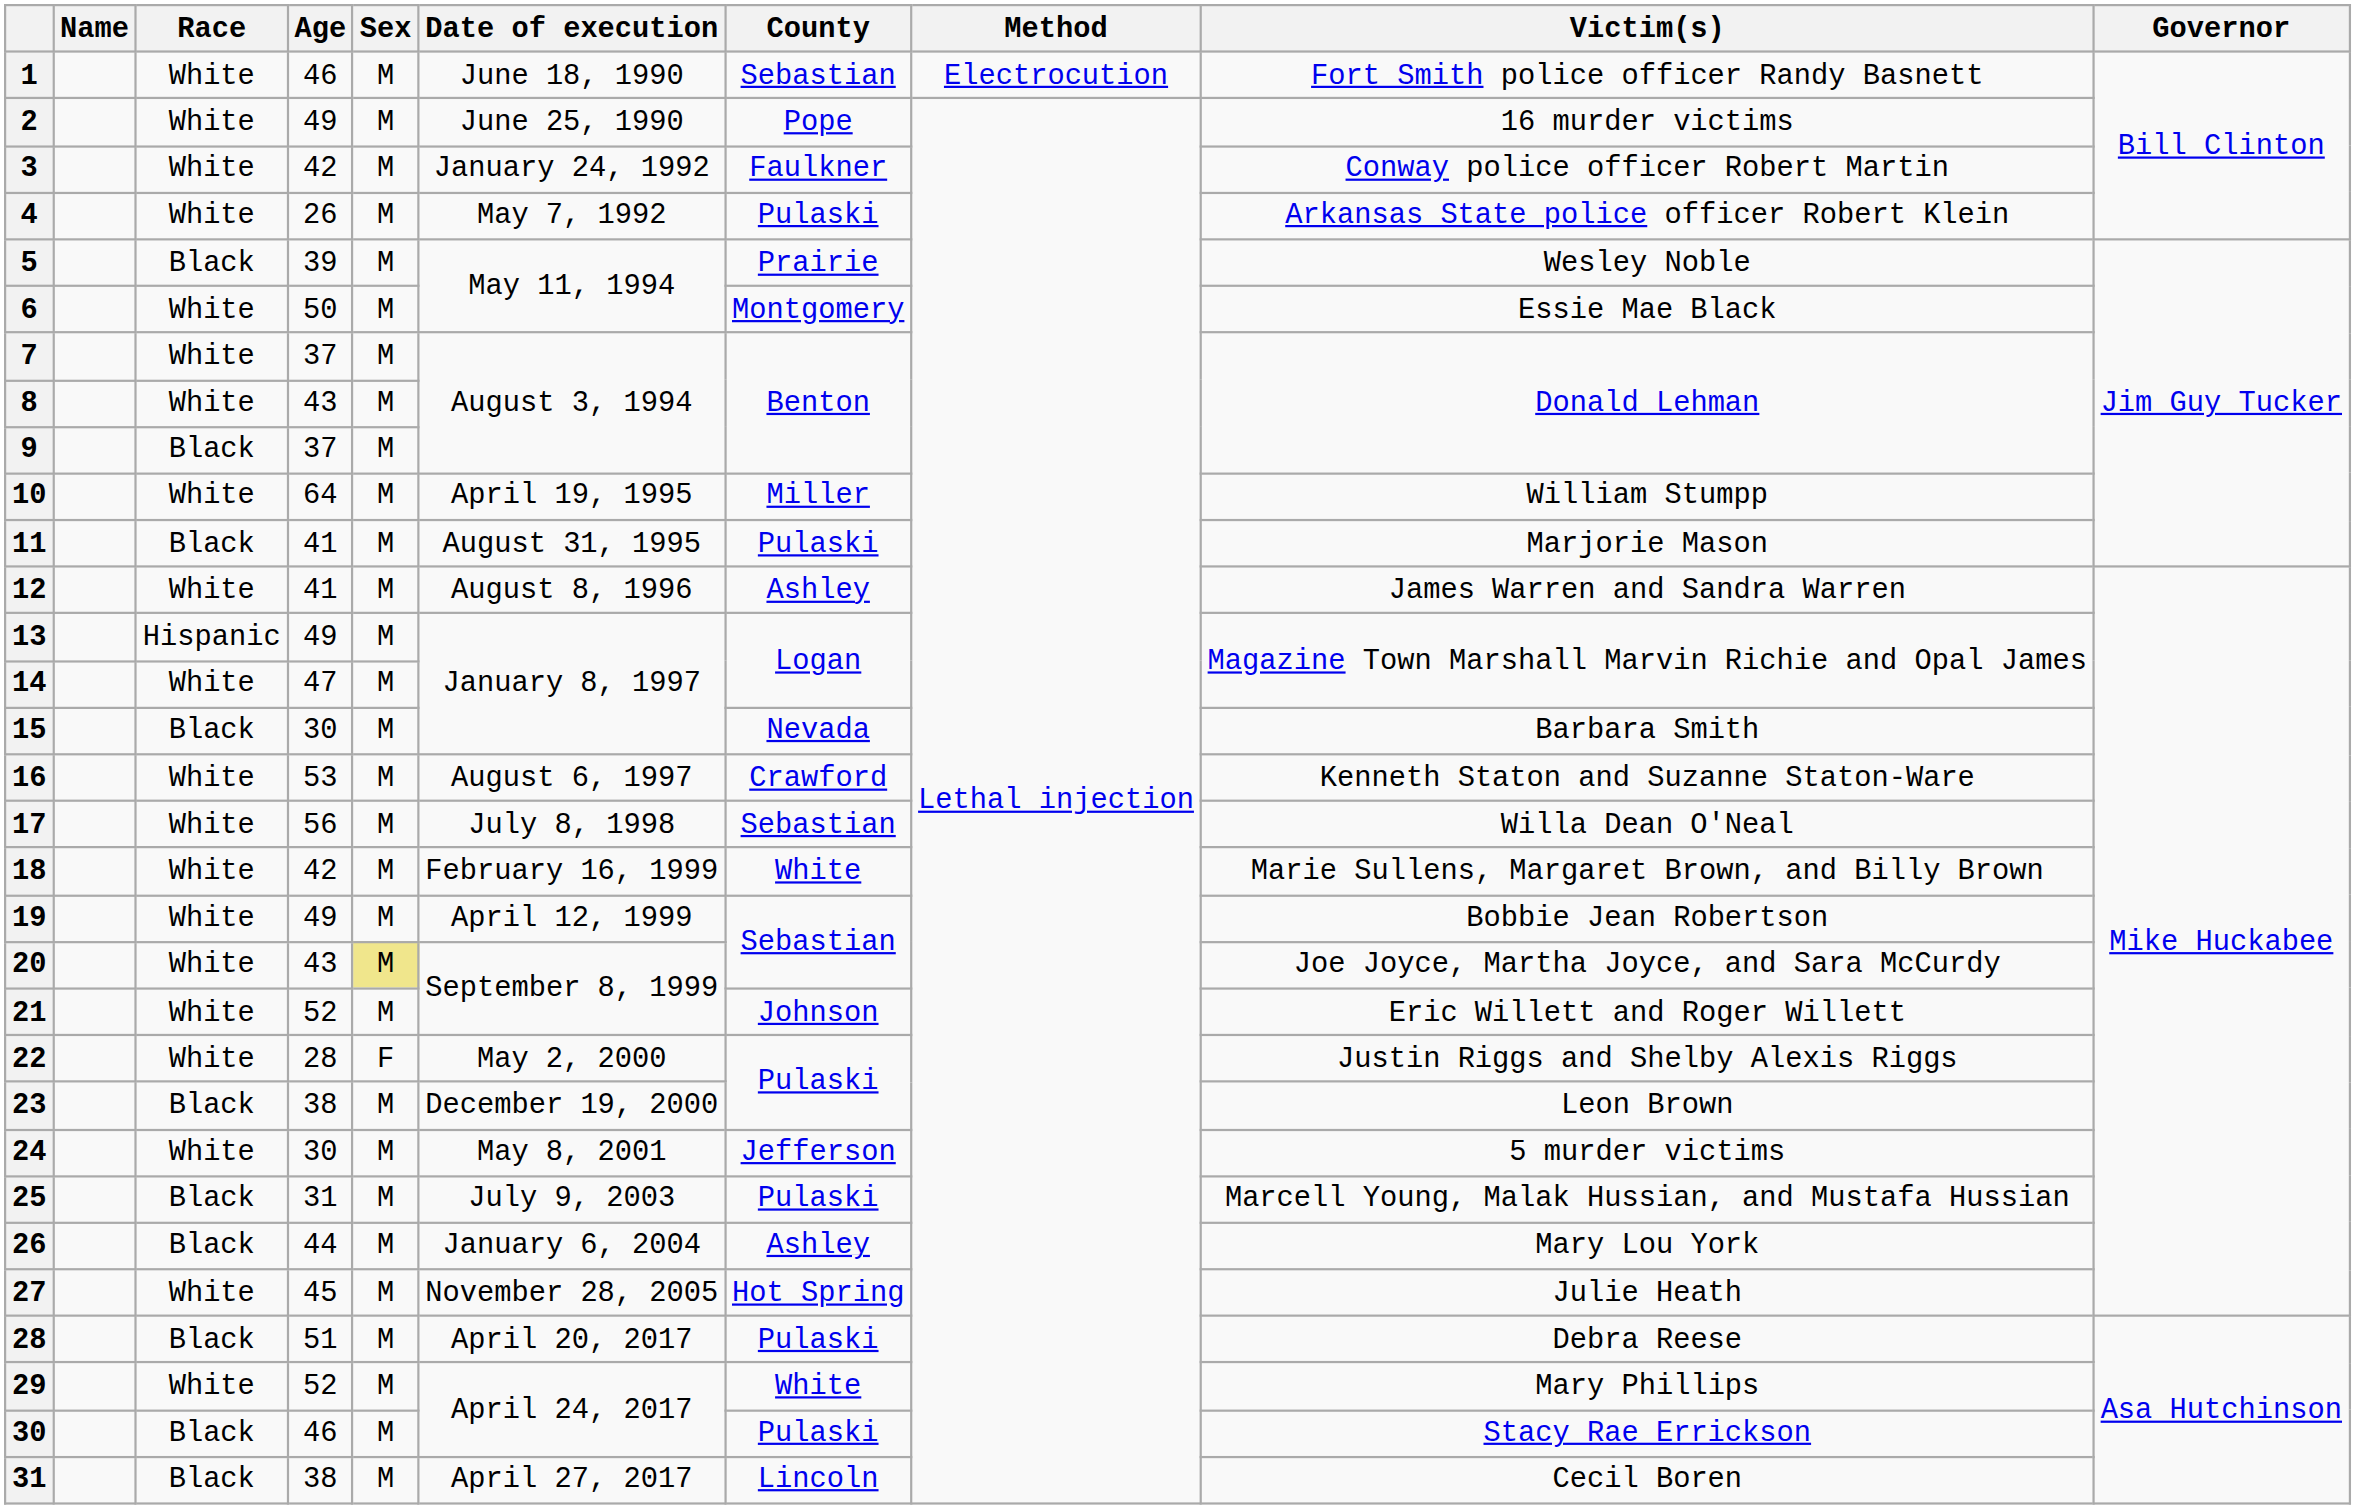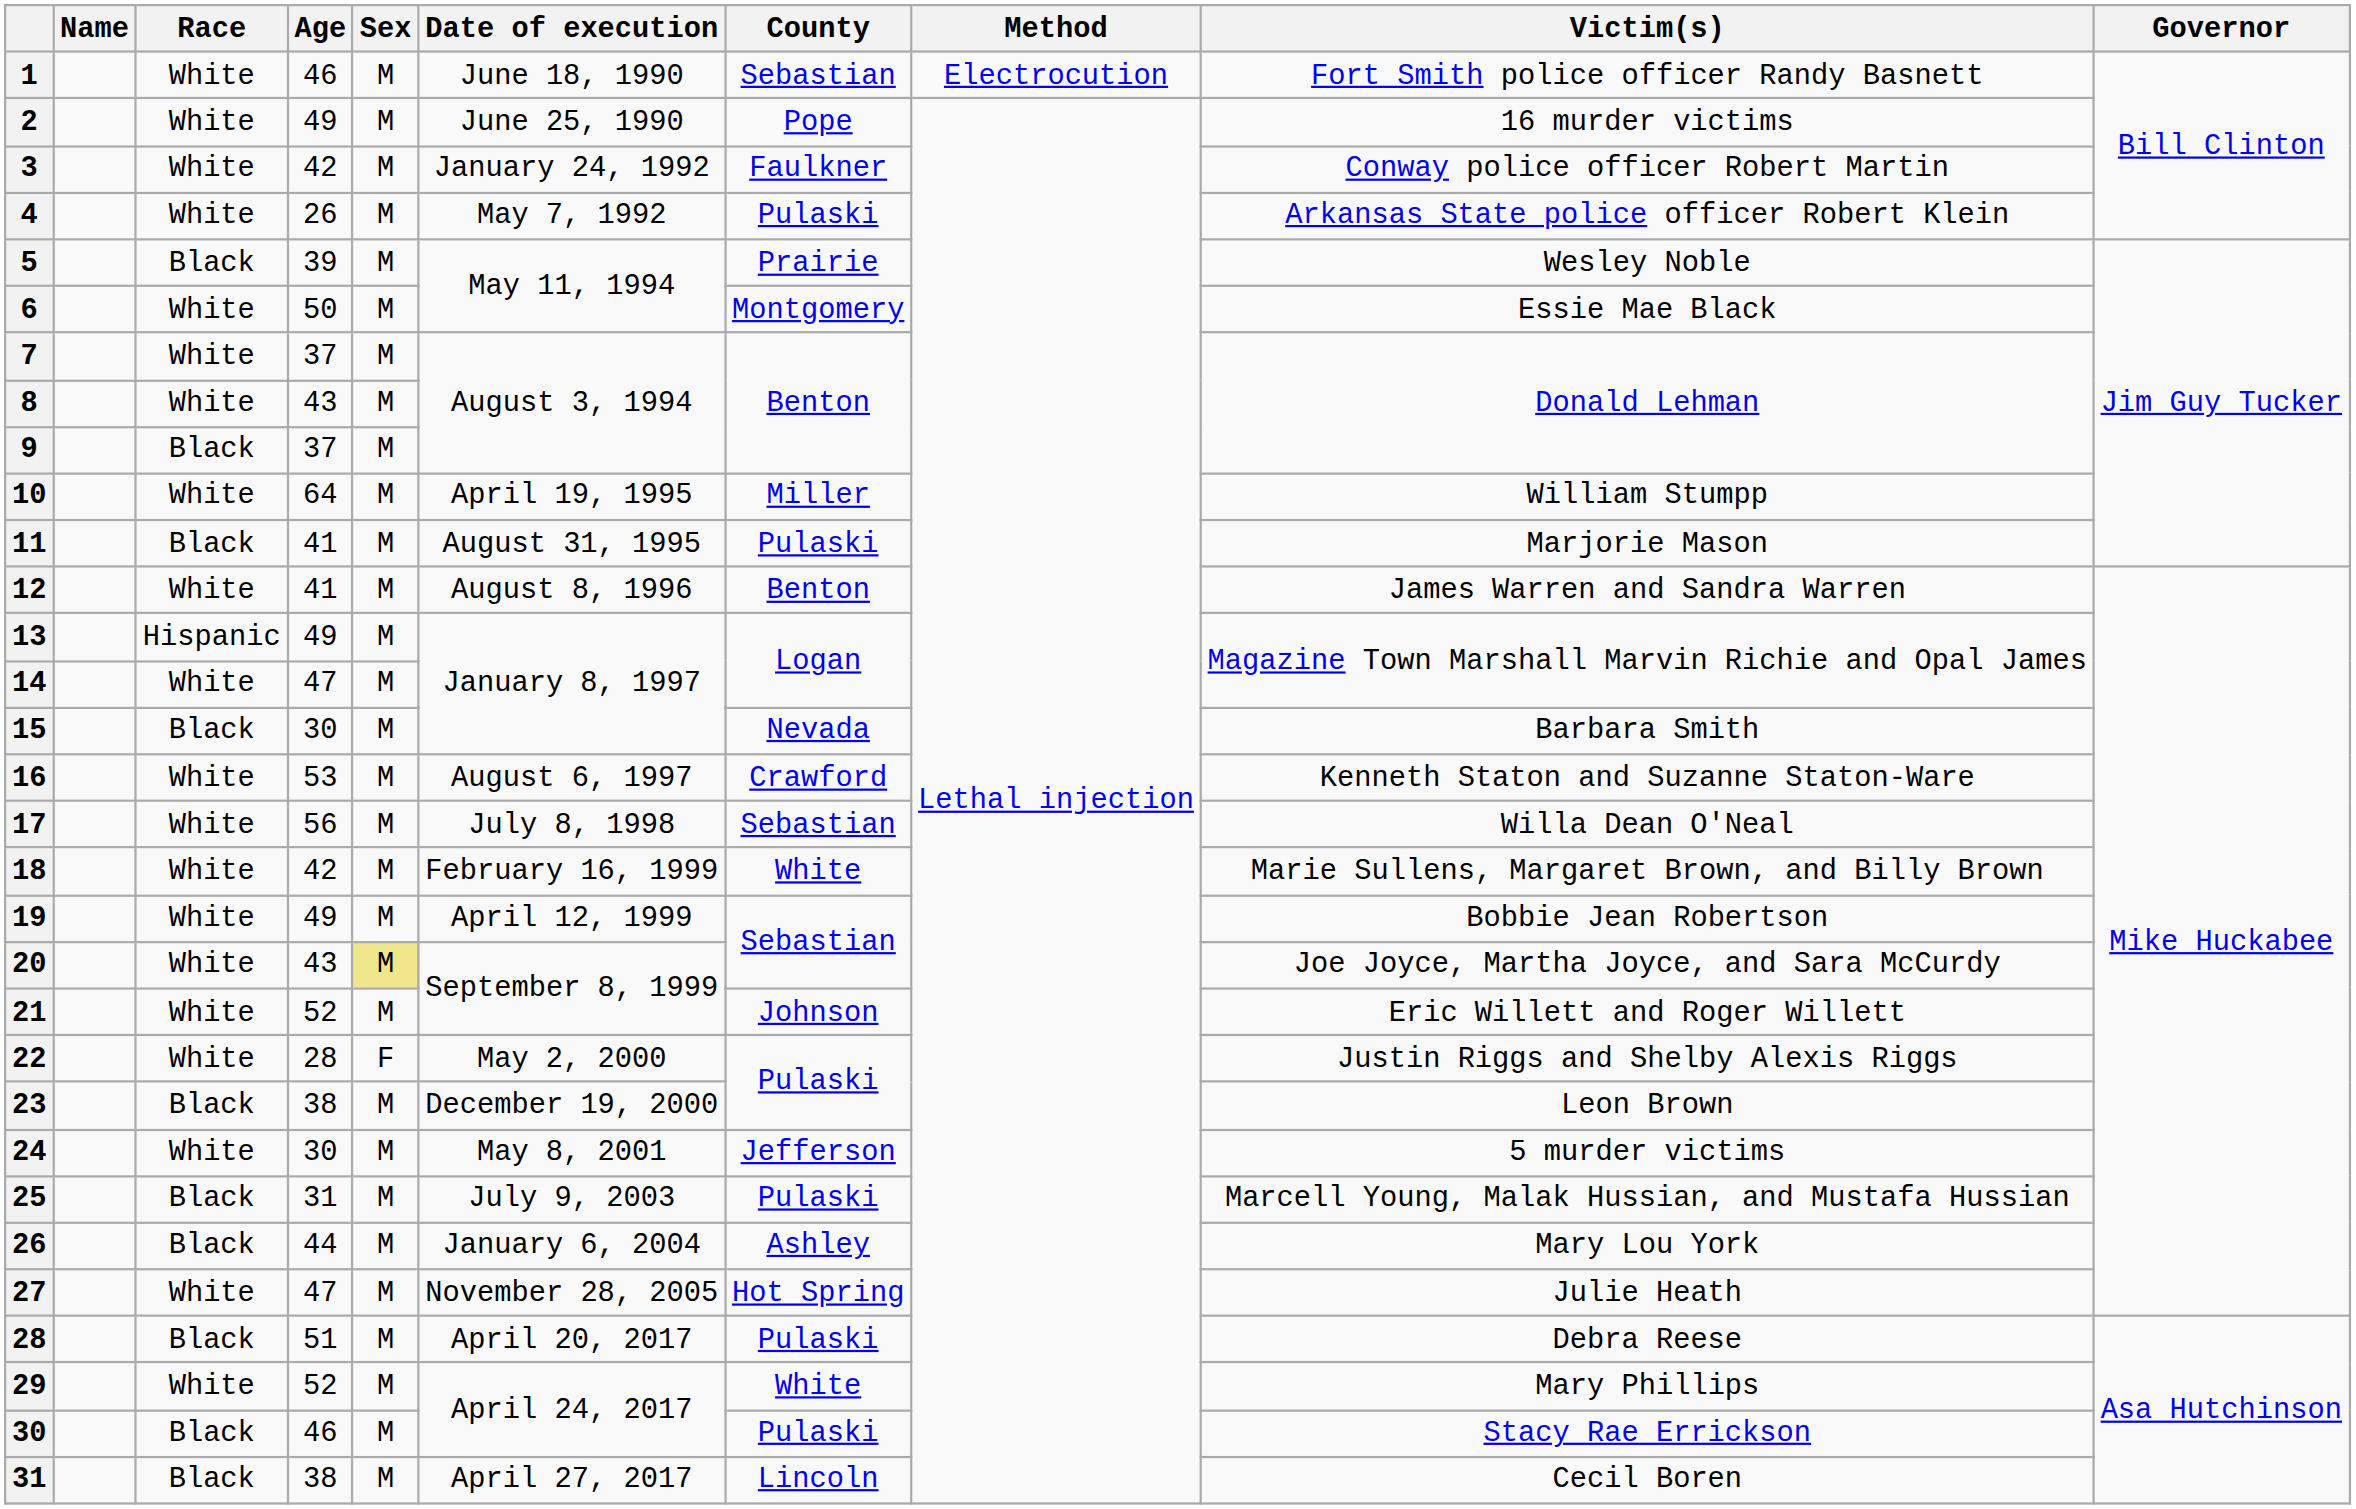12 | County: Ashley -> Benton
27 | Age: 45 -> 47
